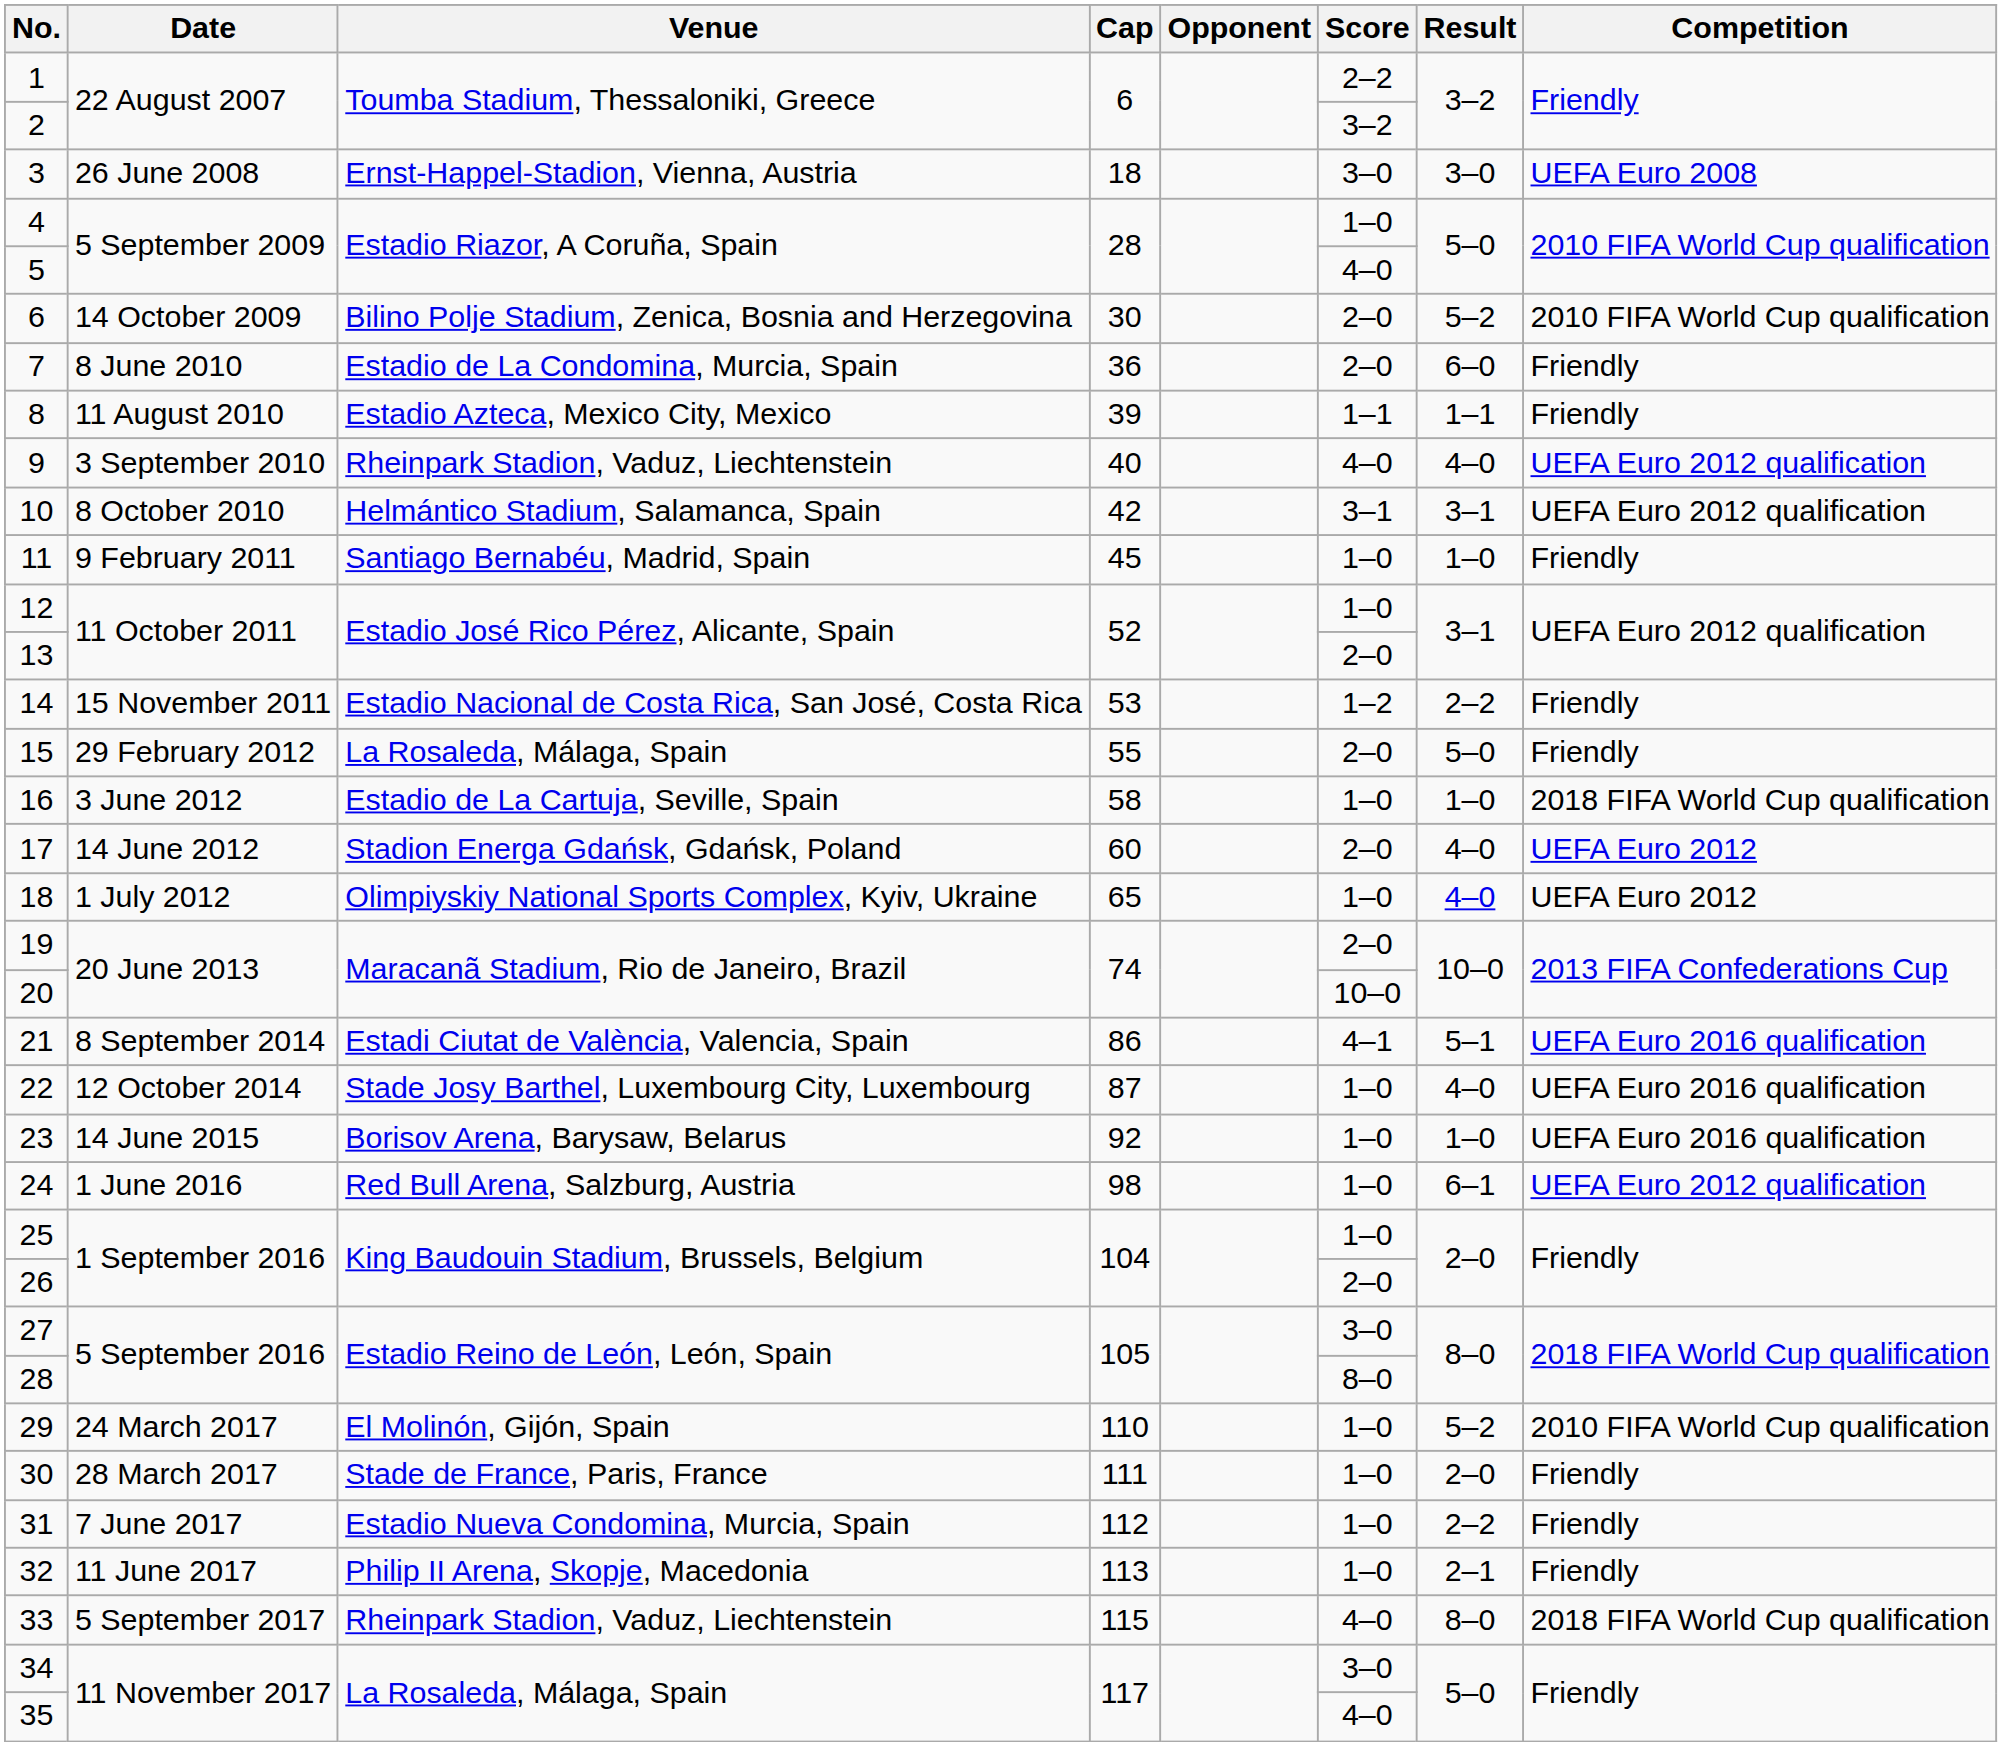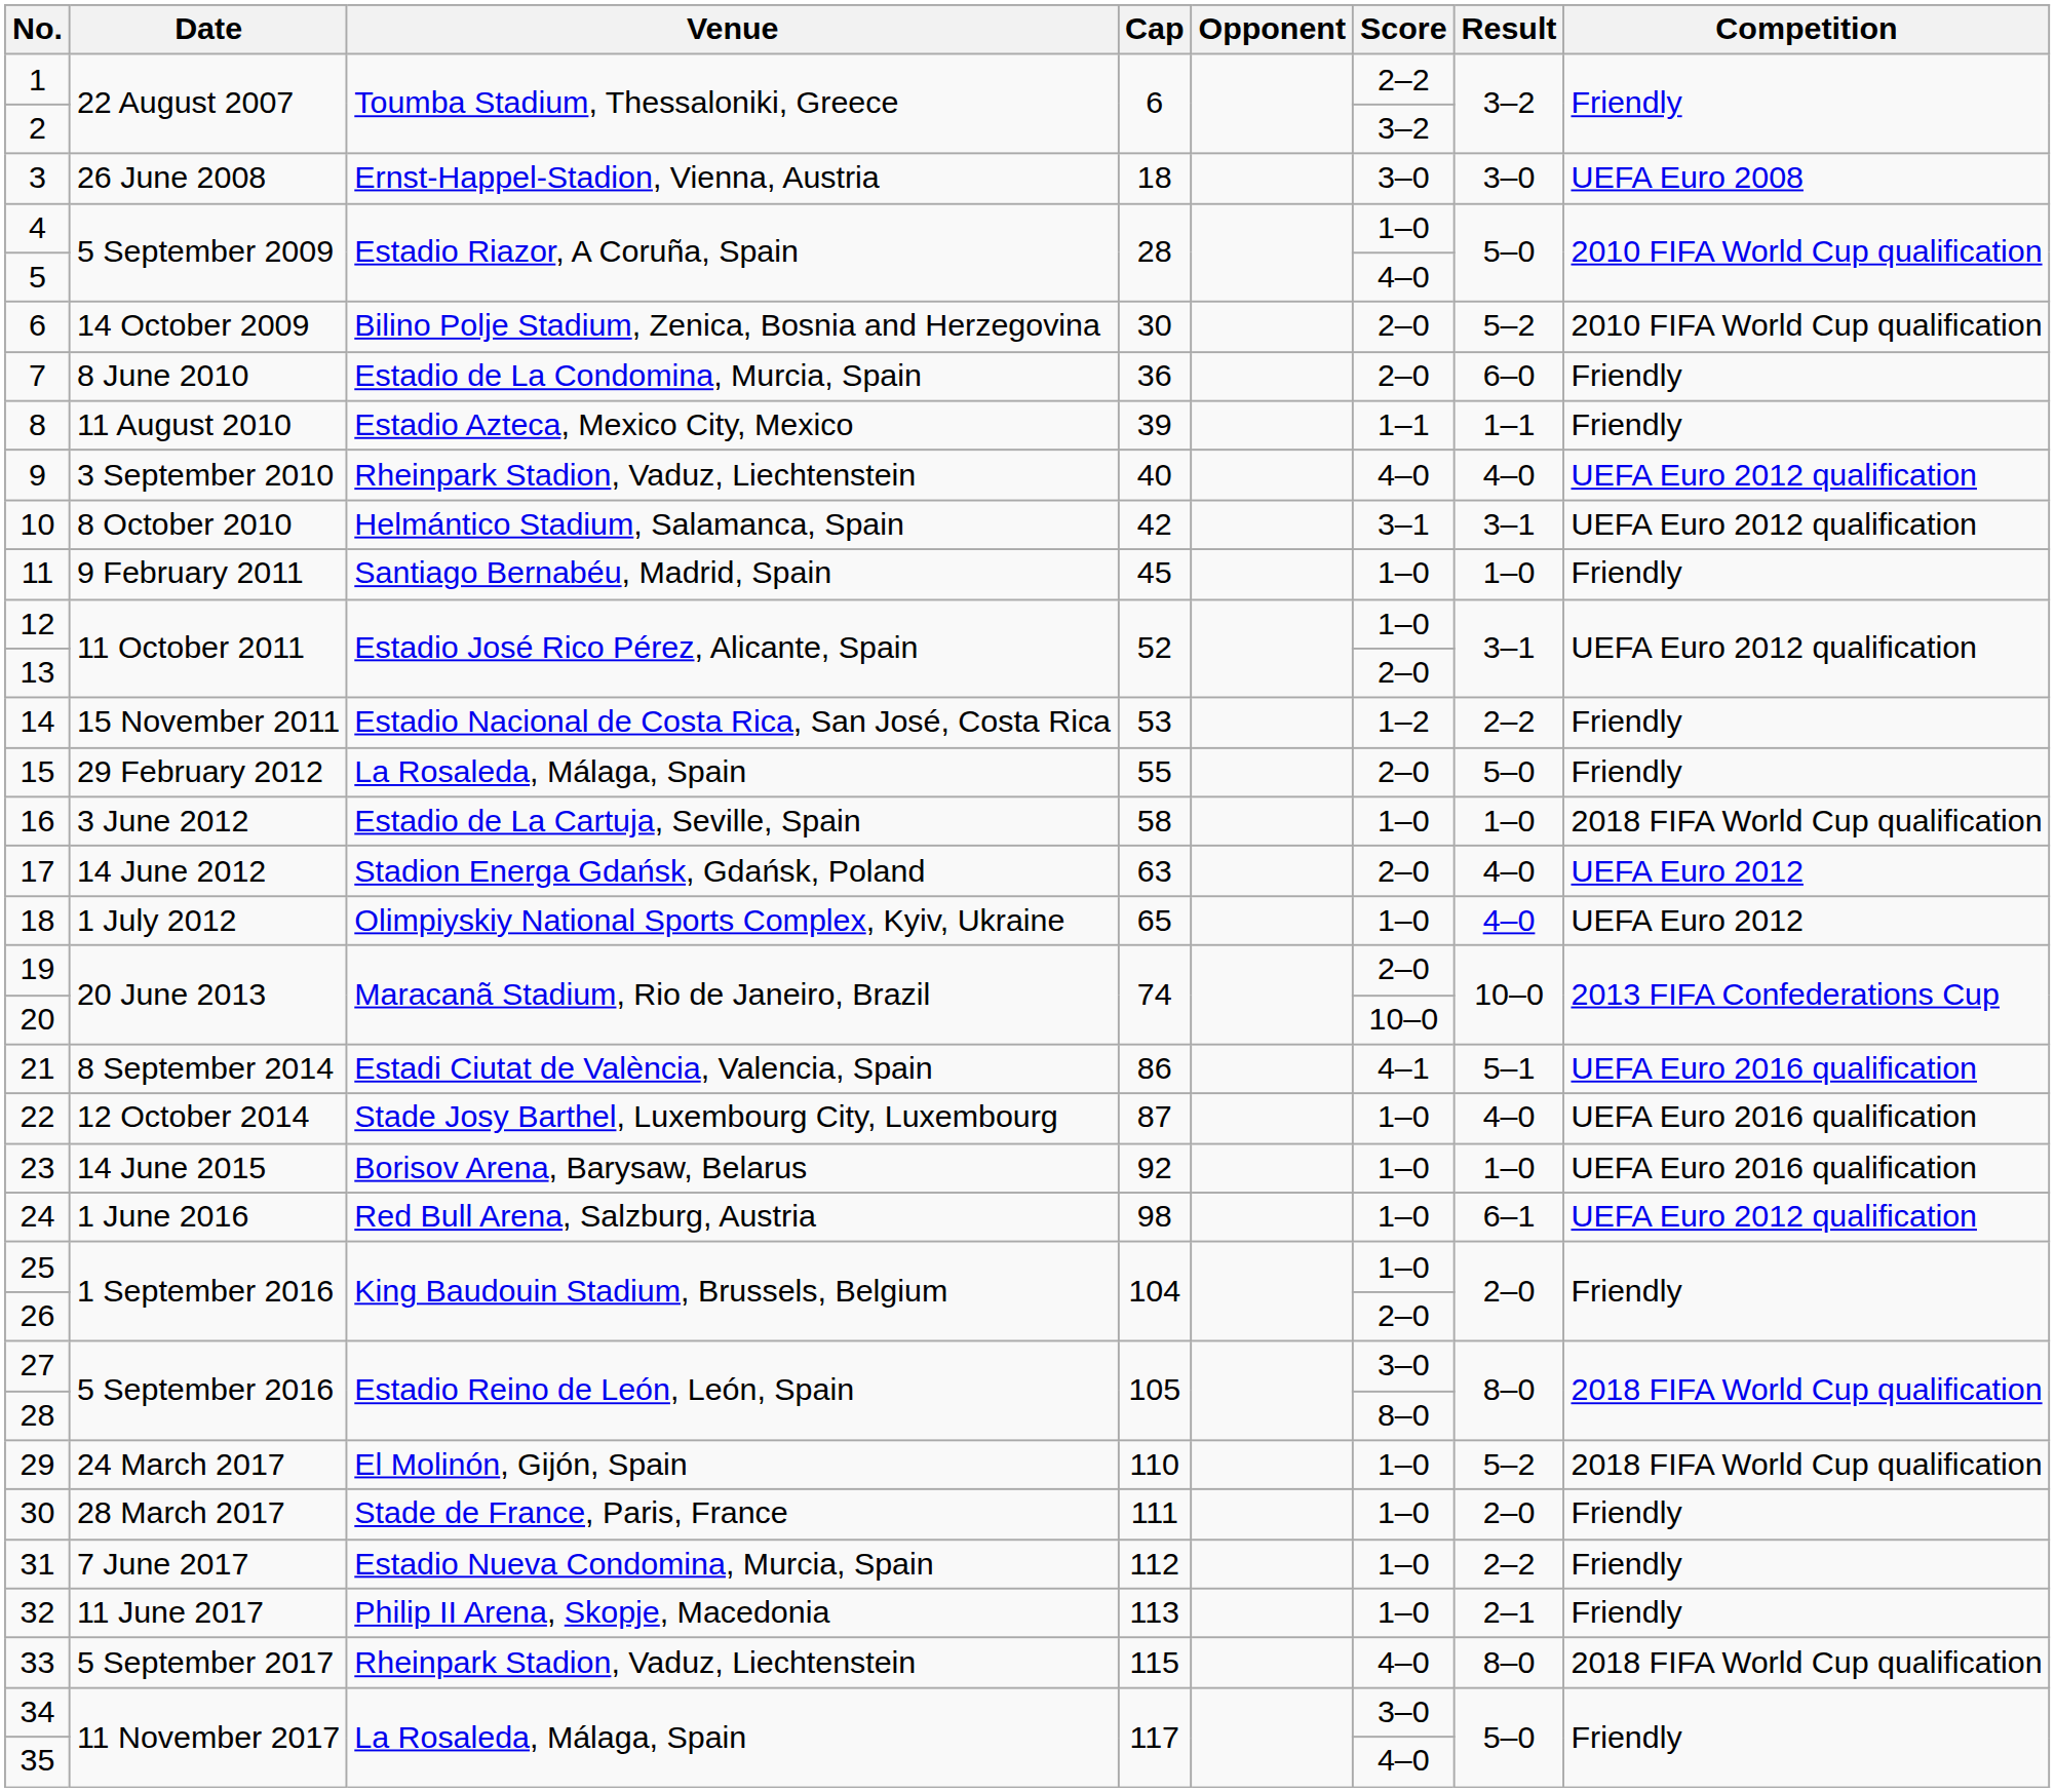17 | Cap: 60 -> 63
29 | Competition: 2010 FIFA World Cup qualification -> 2018 FIFA World Cup qualification
